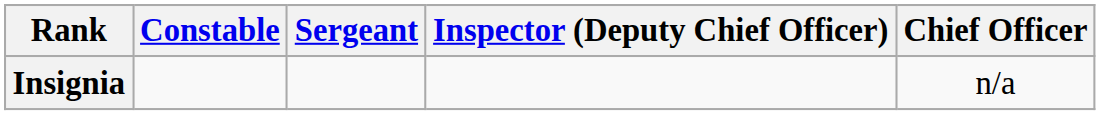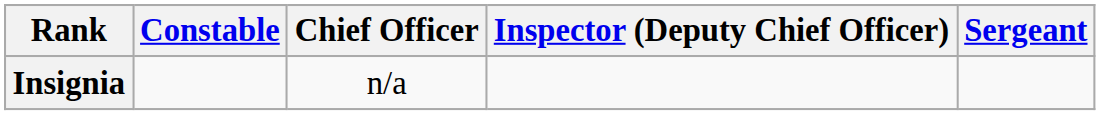columns swapped: Sergeant <-> Chief Officer
